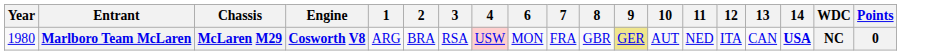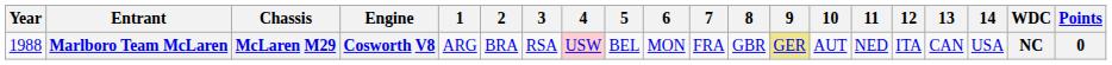+ column: 5 | BEL
Marlboro Team McLaren | Year: 1980 -> 1988
Marlboro Team McLaren | 14: bold -> normal
